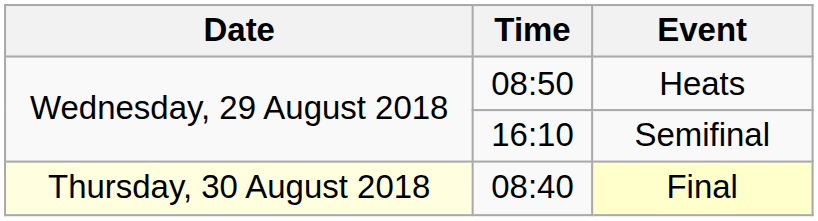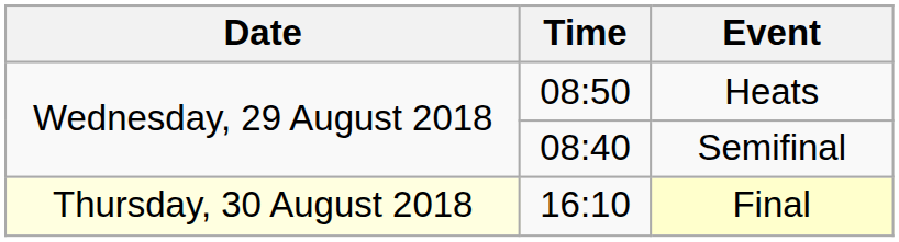Semifinal | Time: 16:10 -> 08:40
Final | Time: 08:40 -> 16:10
